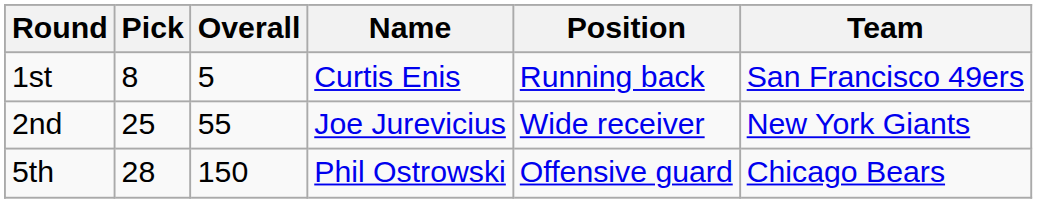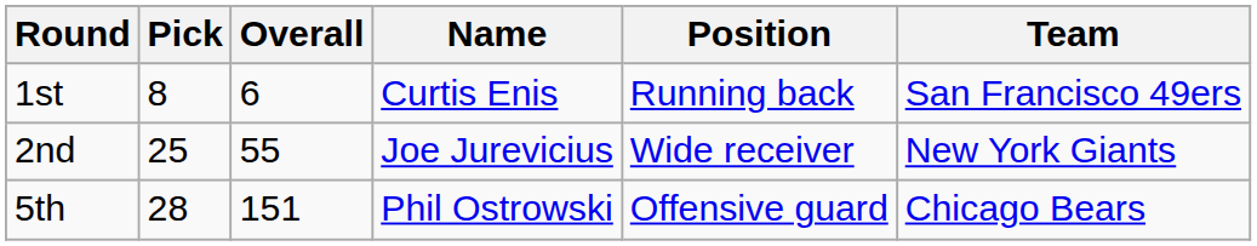1st | Overall: 5 -> 6
5th | Overall: 150 -> 151
